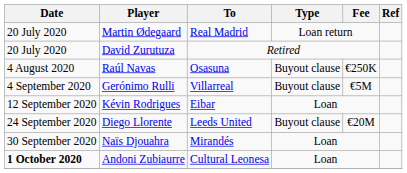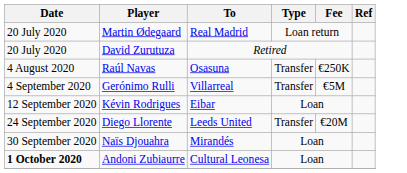Raúl Navas | Type: Buyout clause -> Transfer
Gerónimo Rulli | Type: Buyout clause -> Transfer
Diego Llorente | Type: Buyout clause -> Transfer
